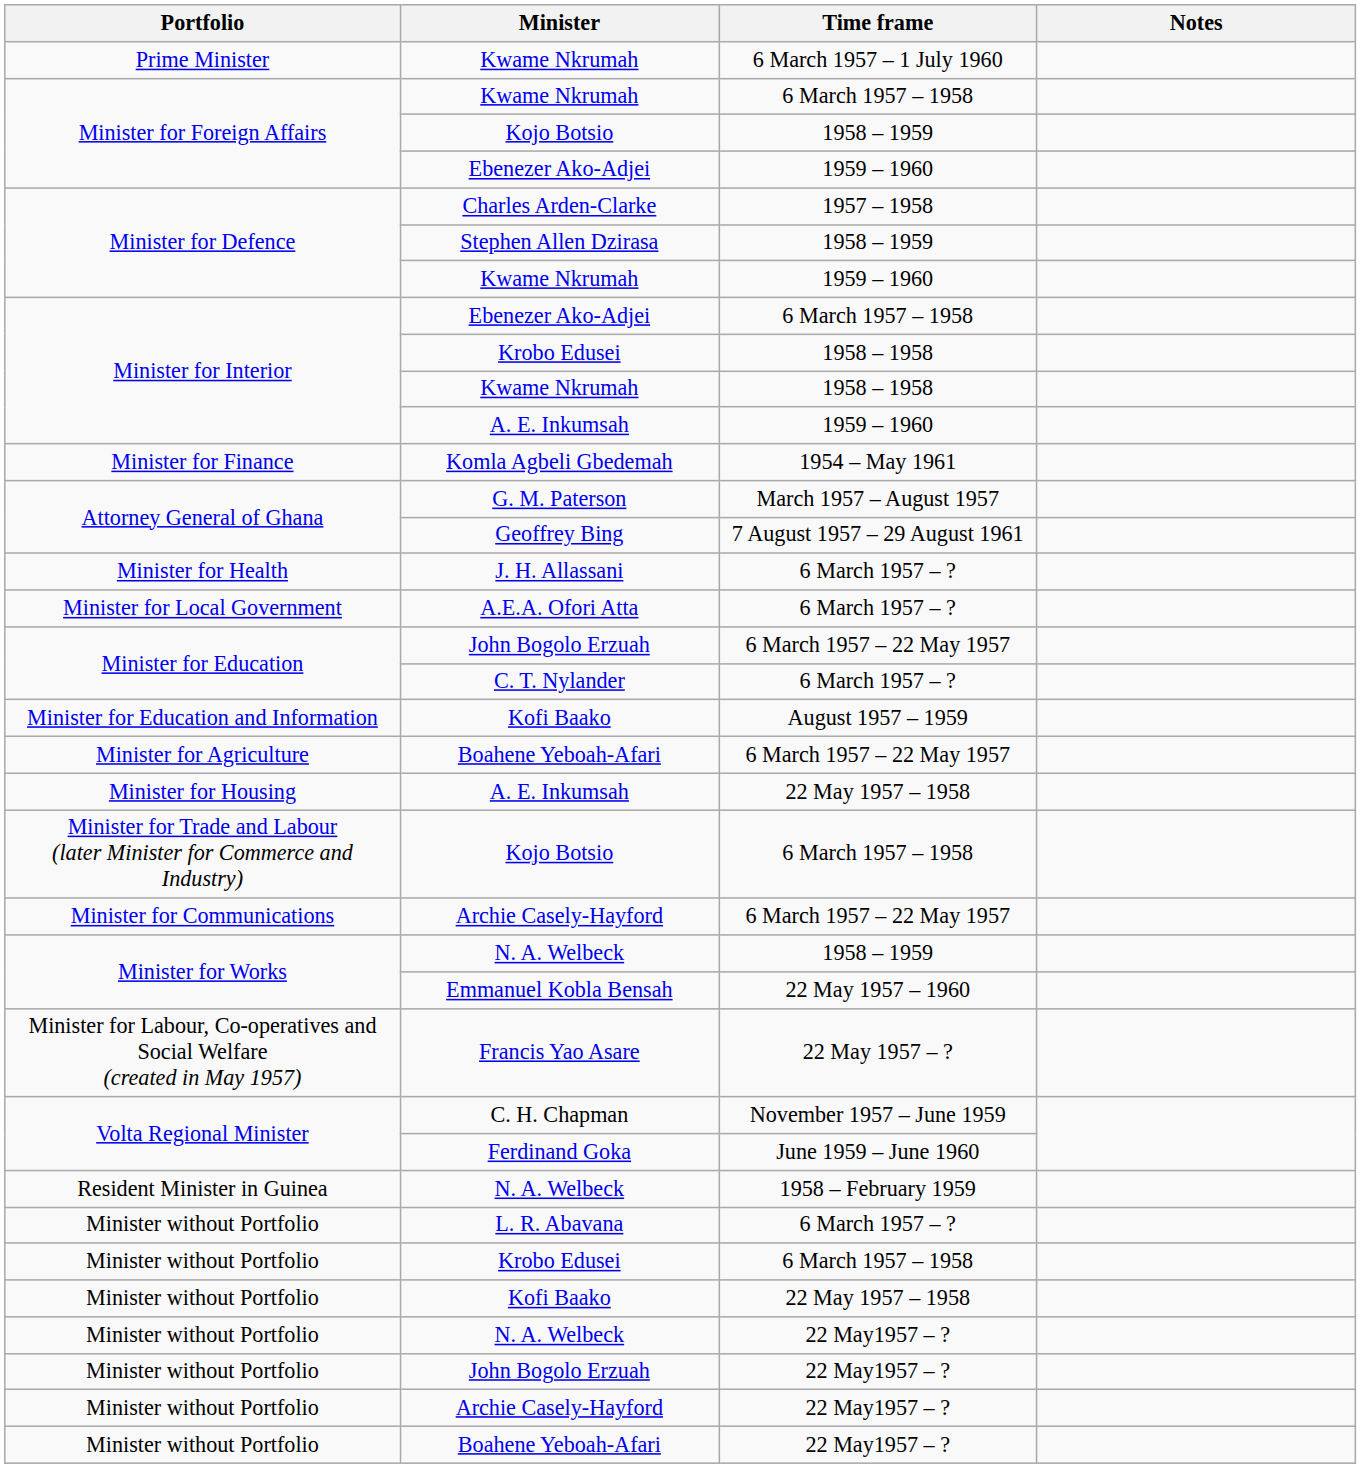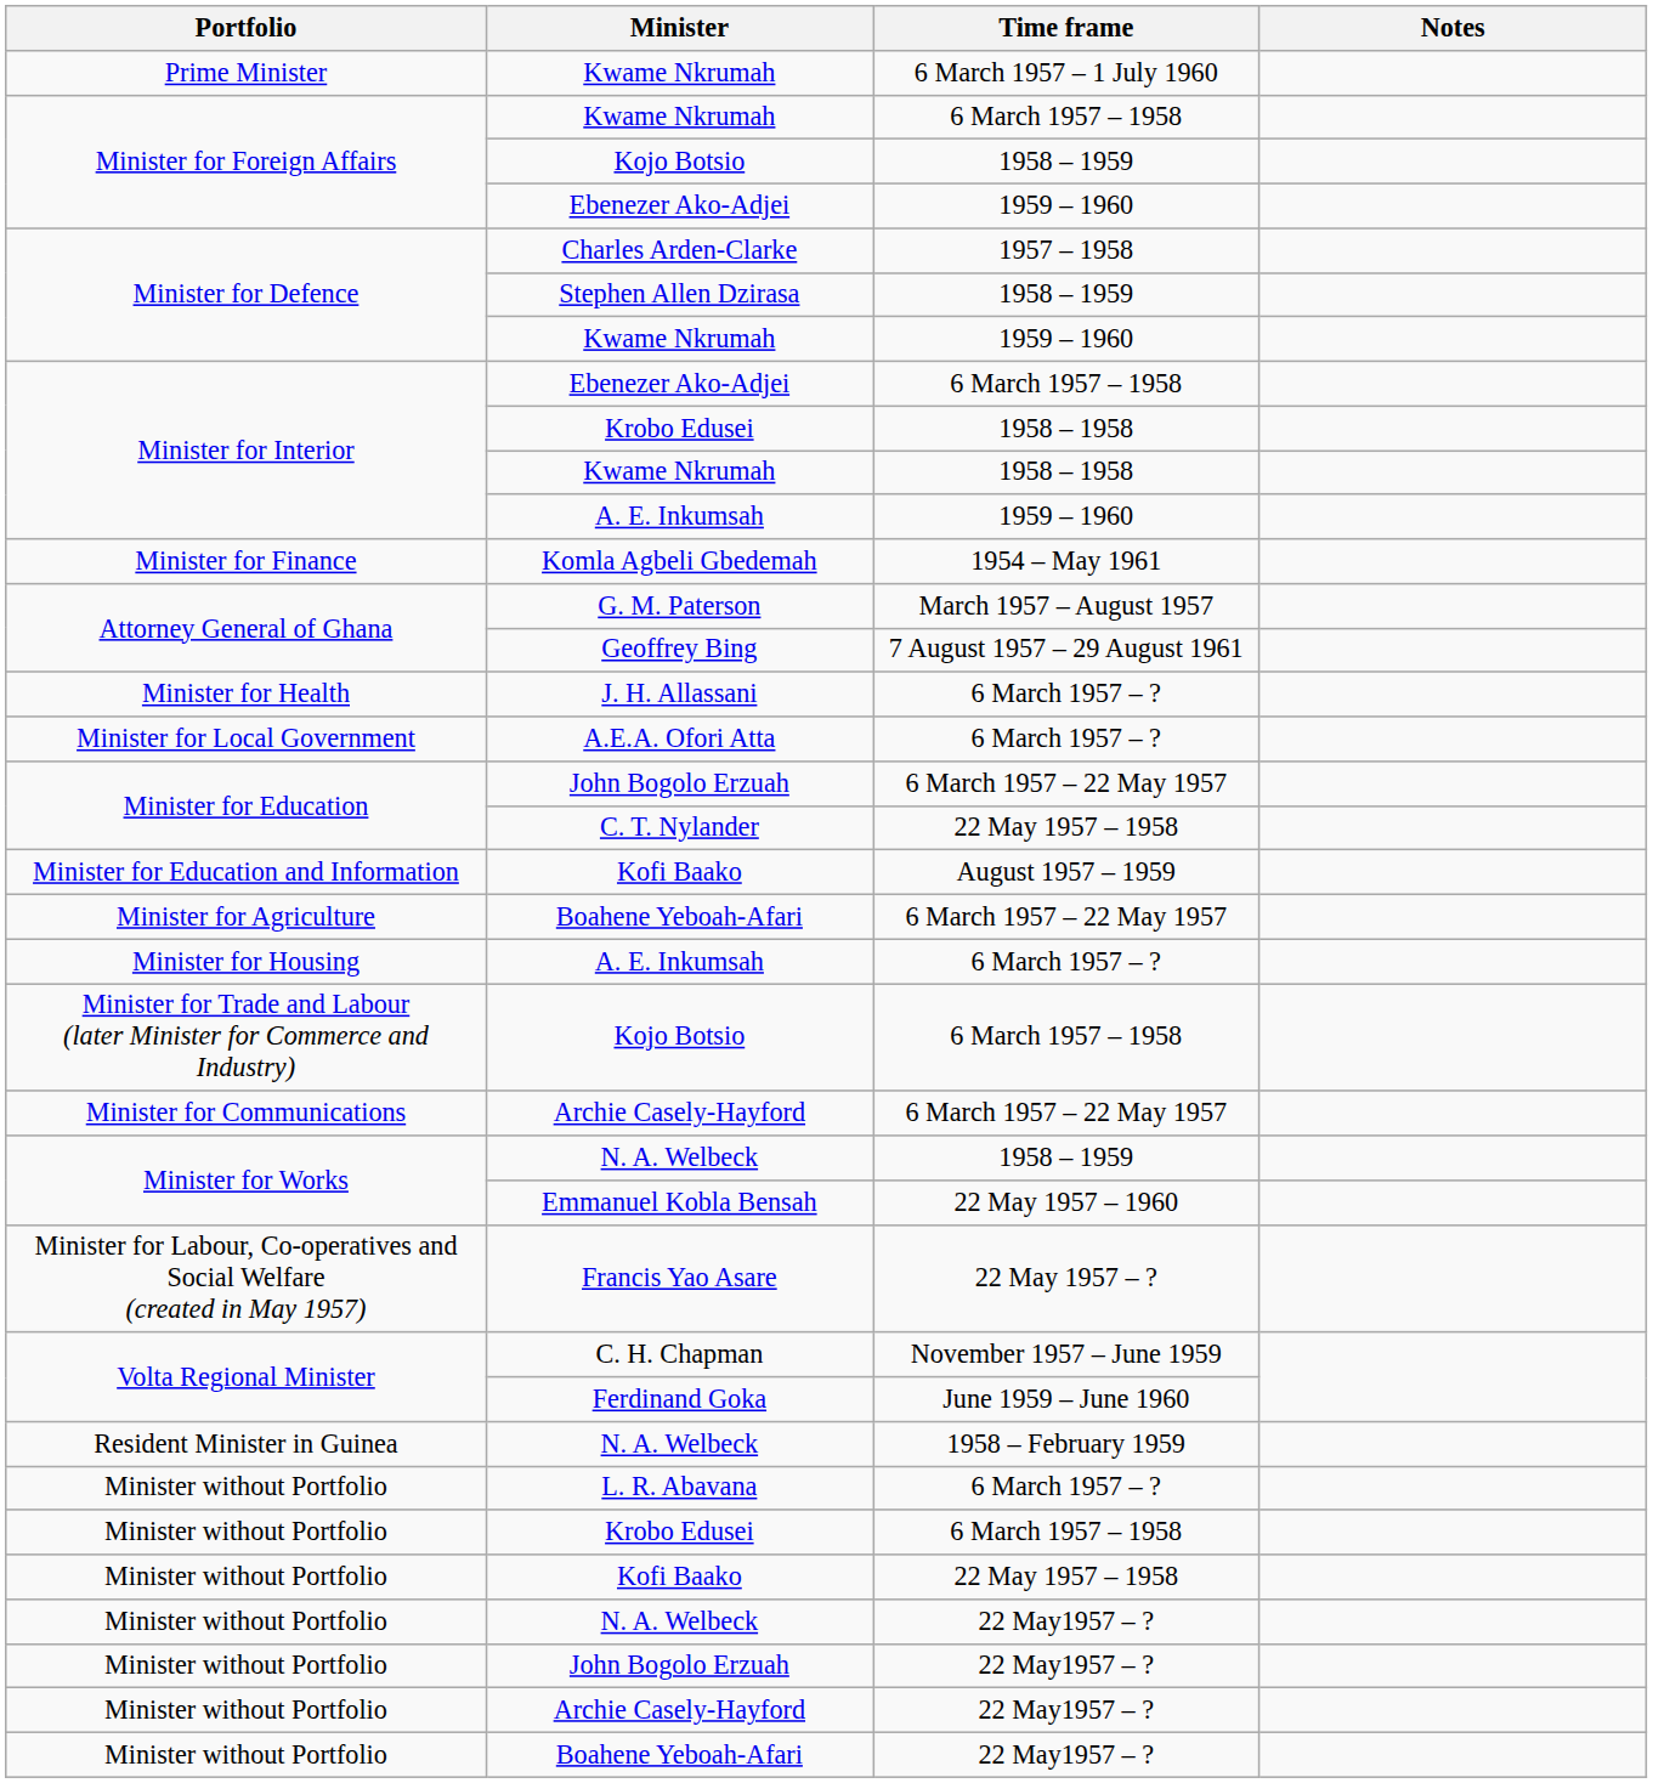C. T. Nylander | Time frame: 6 March 1957 – ? -> 22 May 1957 – 1958
Minister for Housing / A. E. Inkumsah | Time frame: 22 May 1957 – 1958 -> 6 March 1957 – ?
